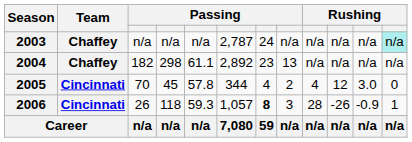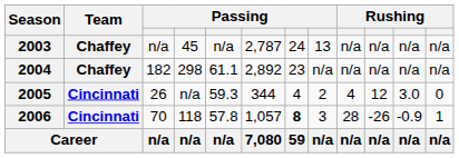2003 | column 4: n/a -> 45
2003 | column 8: n/a -> 13
2003 | column 12: paleturquoise background -> no background
2004 | column 8: 13 -> n/a
2005 | column 3: 70 -> 26
2005 | column 4: 45 -> n/a
2005 | column 5: 57.8 -> 59.3
2006 | column 3: 26 -> 70
2006 | column 5: 59.3 -> 57.8
